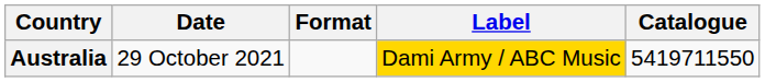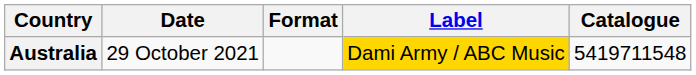Australia | Catalogue: 5419711550 -> 5419711548
